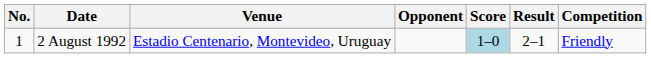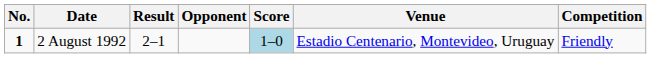columns swapped: Venue <-> Result
2 August 1992 | No.: normal -> bold
